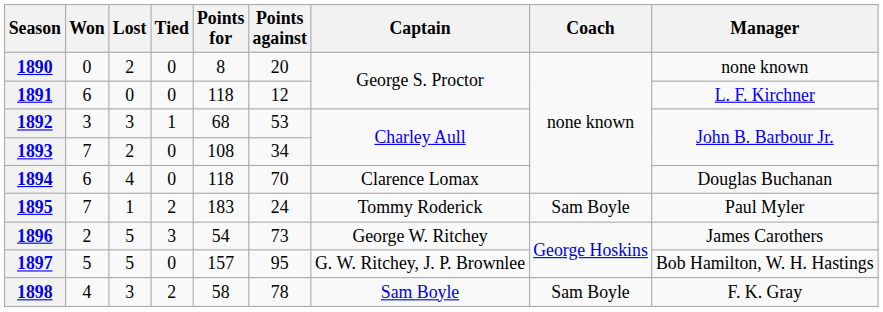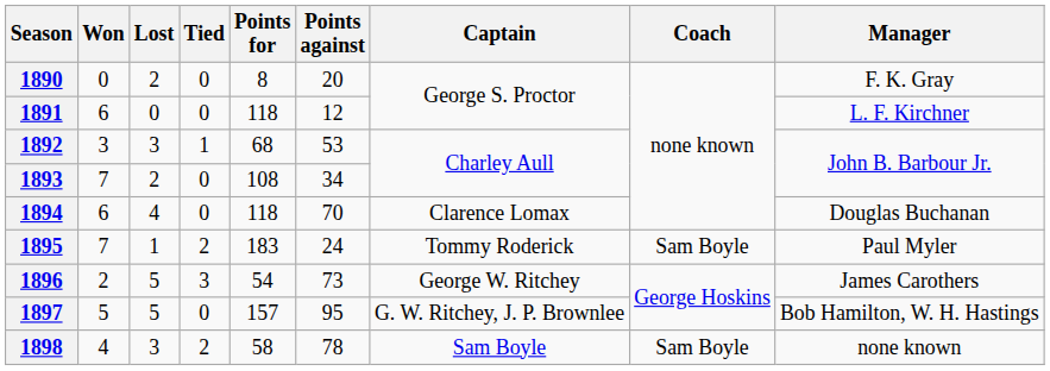1890 | Manager: none known -> F. K. Gray
1898 | Manager: F. K. Gray -> none known
